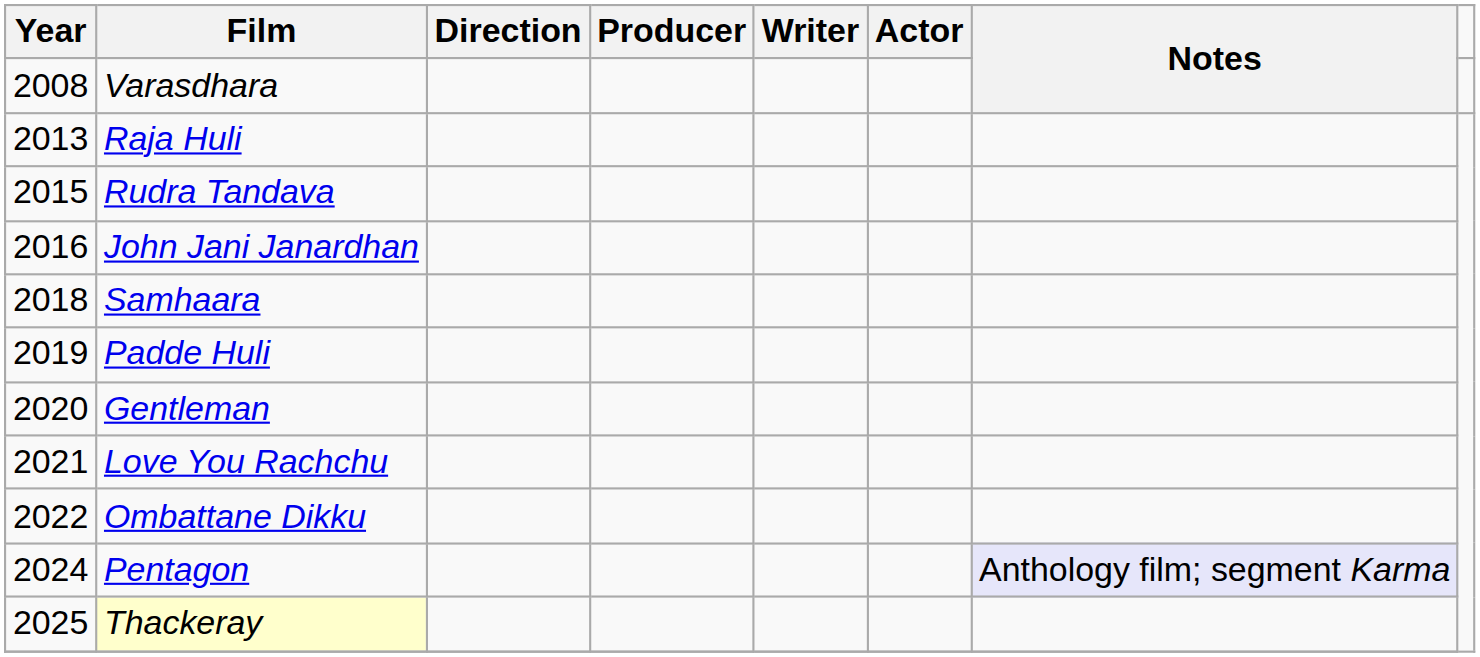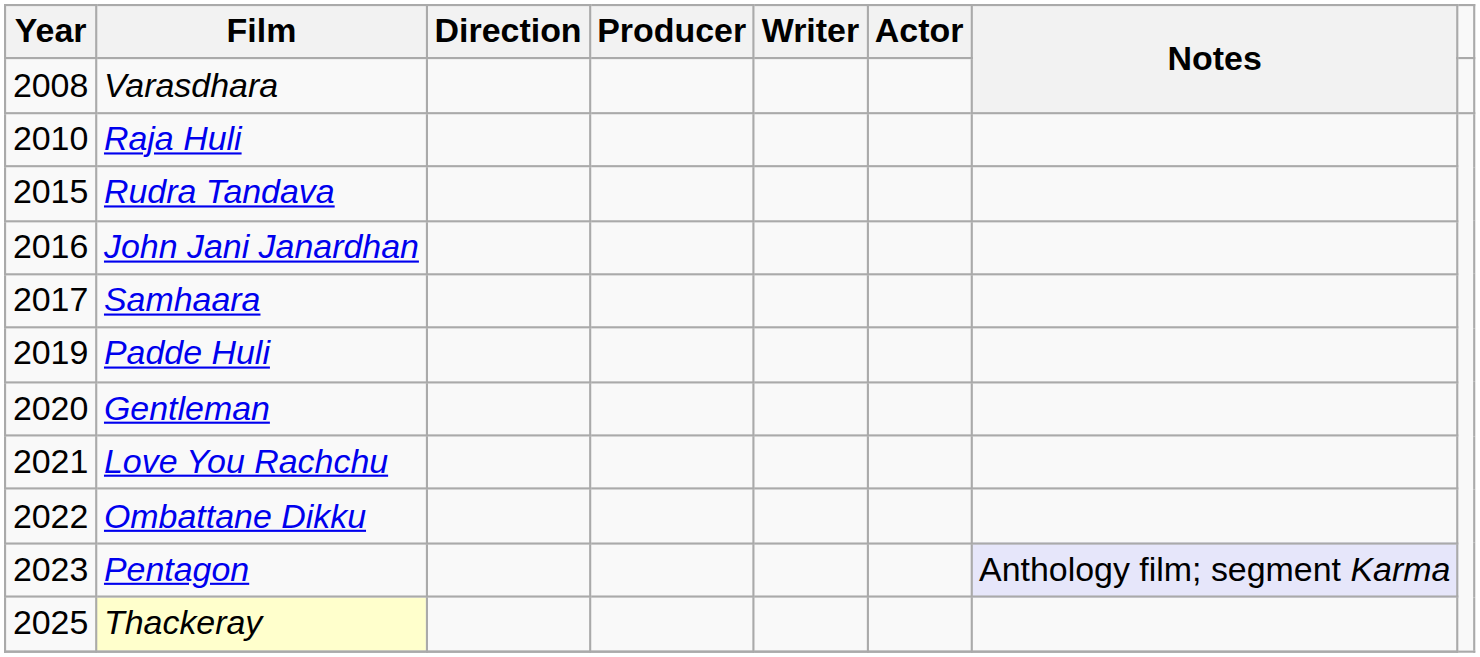Raja Huli | Year: 2013 -> 2010
Samhaara | Year: 2018 -> 2017
Pentagon | Year: 2024 -> 2023
